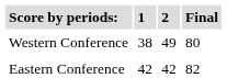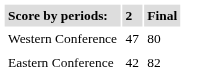- column: 1 | 38 | 42
Western Conference | 2: 49 -> 47
